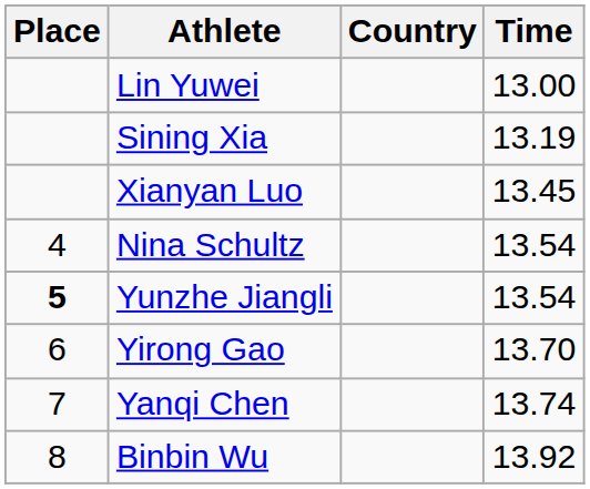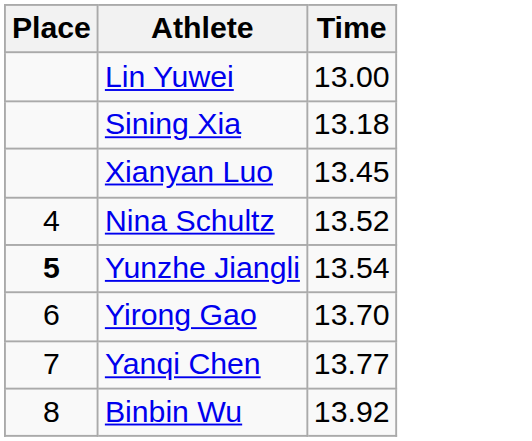- column: Country
Sining Xia | Time: 13.19 -> 13.18
Nina Schultz | Time: 13.54 -> 13.52
Yanqi Chen | Time: 13.74 -> 13.77
